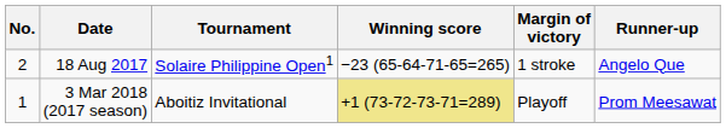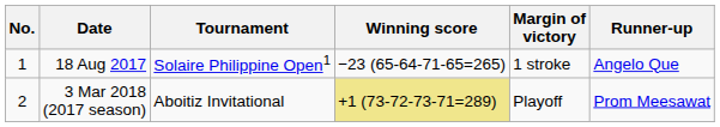18 Aug 2017 | No.: 2 -> 1
3 Mar 2018 (2017 season) | No.: 1 -> 2
